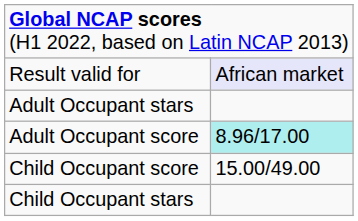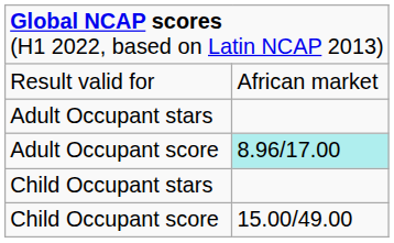Result valid for | column 2: lavender background -> no background
rows swapped: Child Occupant stars <-> Child Occupant score
